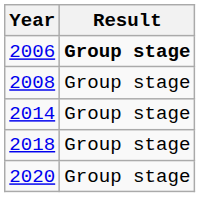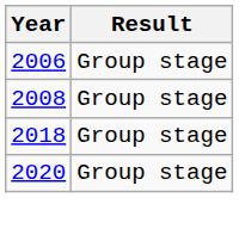2006 | Result: bold -> normal
- row: 2014 | Group stage
